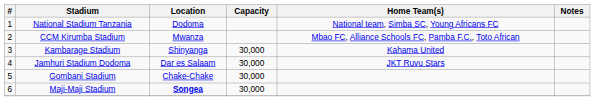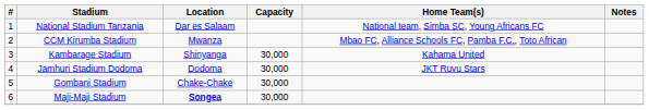National Stadium Tanzania | Location: Dodoma -> Dar es Salaam
Jamhuri Stadium Dodoma | Location: Dar es Salaam -> Dodoma
